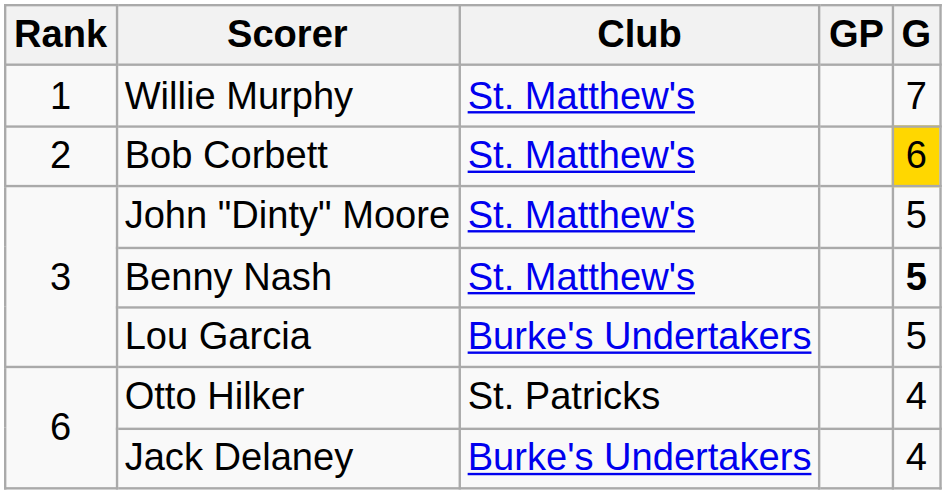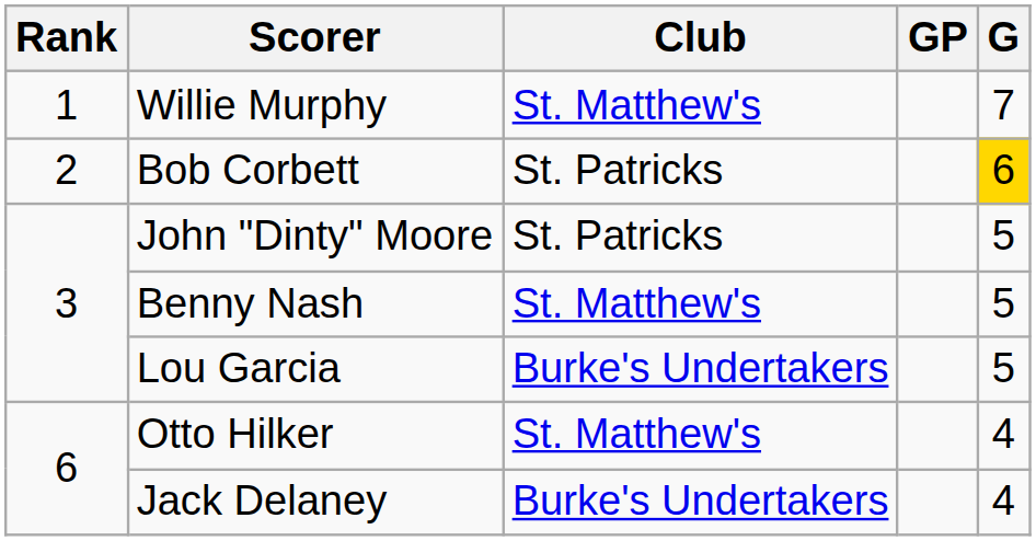Bob Corbett | Club: St. Matthew's -> St. Patricks
John "Dinty" Moore | Club: St. Matthew's -> St. Patricks
Benny Nash | G: bold -> normal
Otto Hilker | Club: St. Patricks -> St. Matthew's
